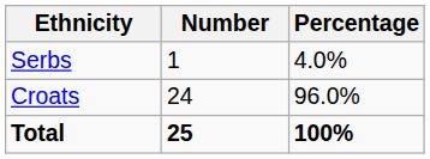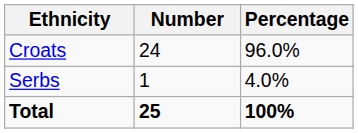rows swapped: Croats <-> Serbs
